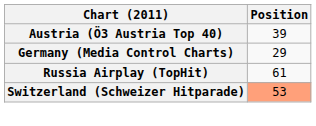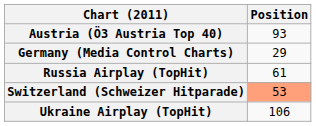Austria (Ö3 Austria Top 40) | Position: 39 -> 93
+ row: Ukraine Airplay (TopHit) | 106
